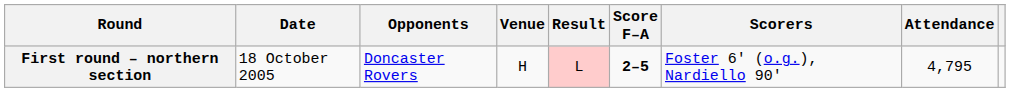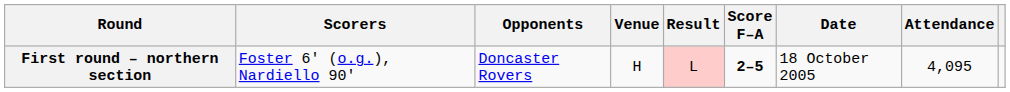columns swapped: Date <-> Scorers
First round – northern section | Attendance: 4,795 -> 4,095
